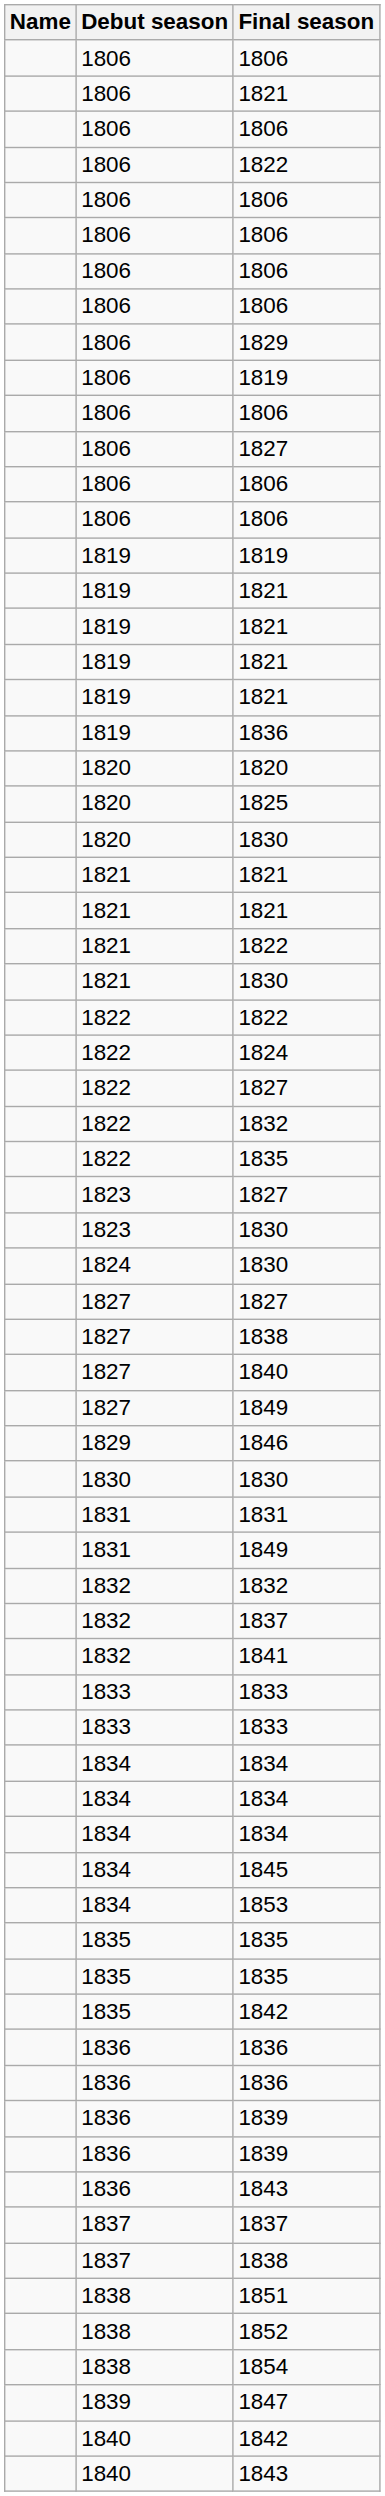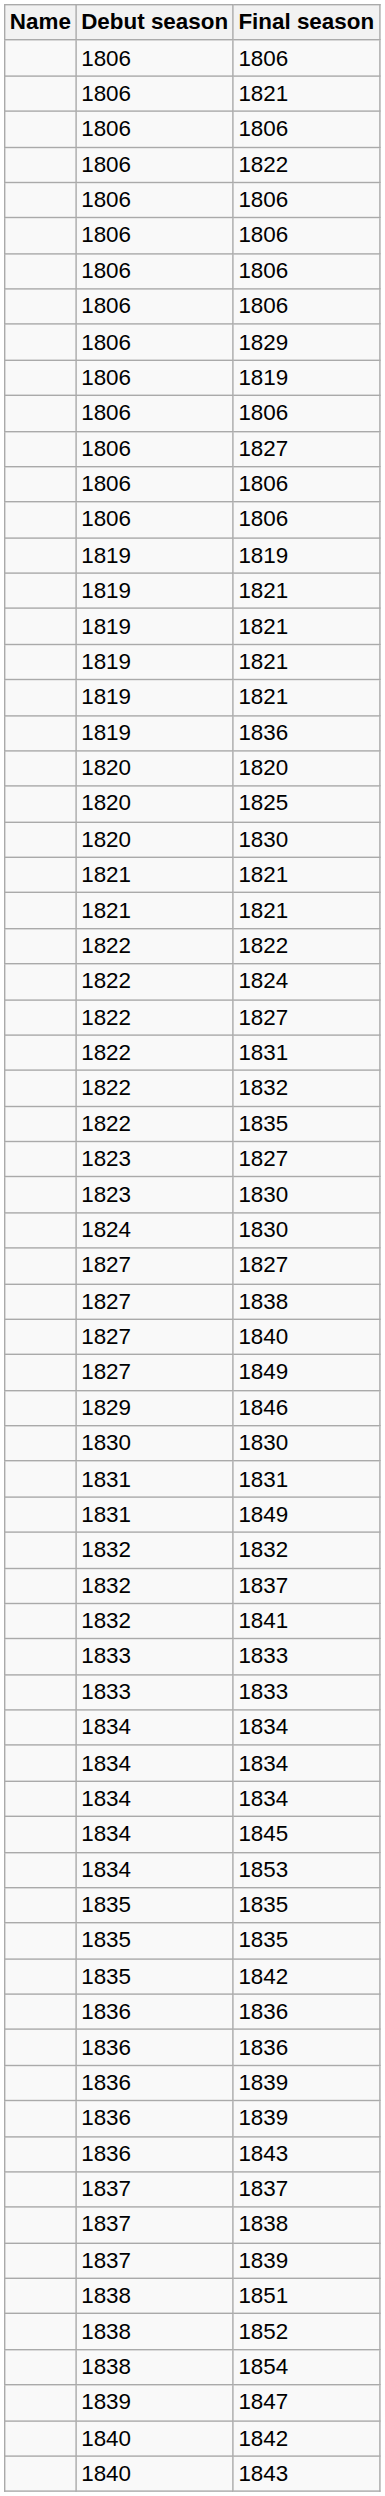- row: 1821 | 1822
- row: 1821 | 1830
+ row: 1822 | 1831
+ row: 1837 | 1839
